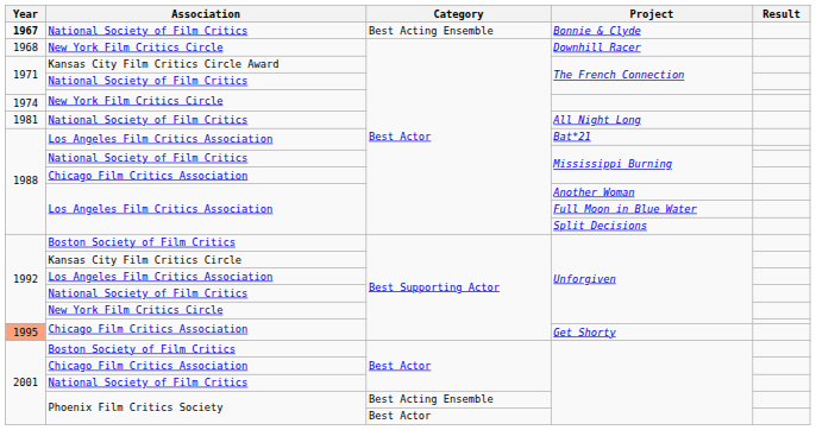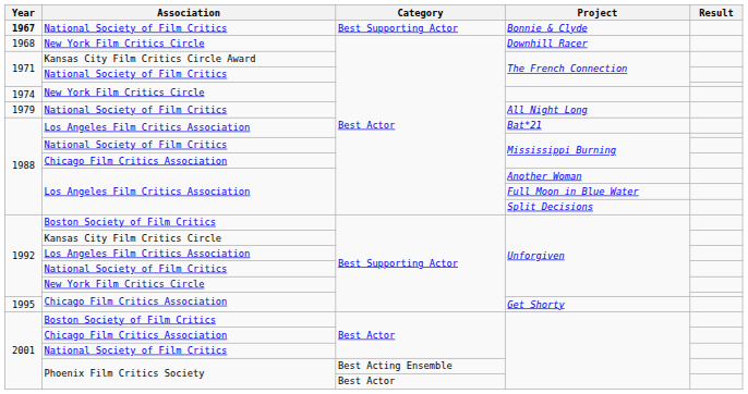Bonnie & Clyde | Category: Best Acting Ensemble -> Best Supporting Actor
All Night Long | Year: 1981 -> 1979
Get Shorty | Year: lightsalmon background -> no background
